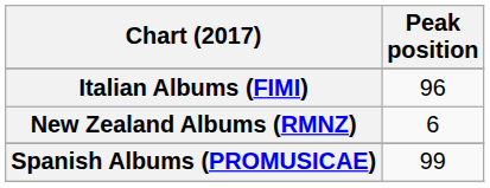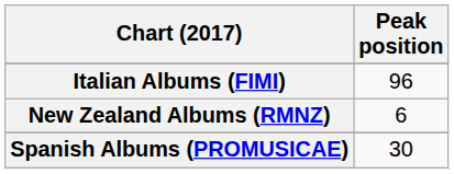Spanish Albums (PROMUSICAE) | Peak position: 99 -> 30
